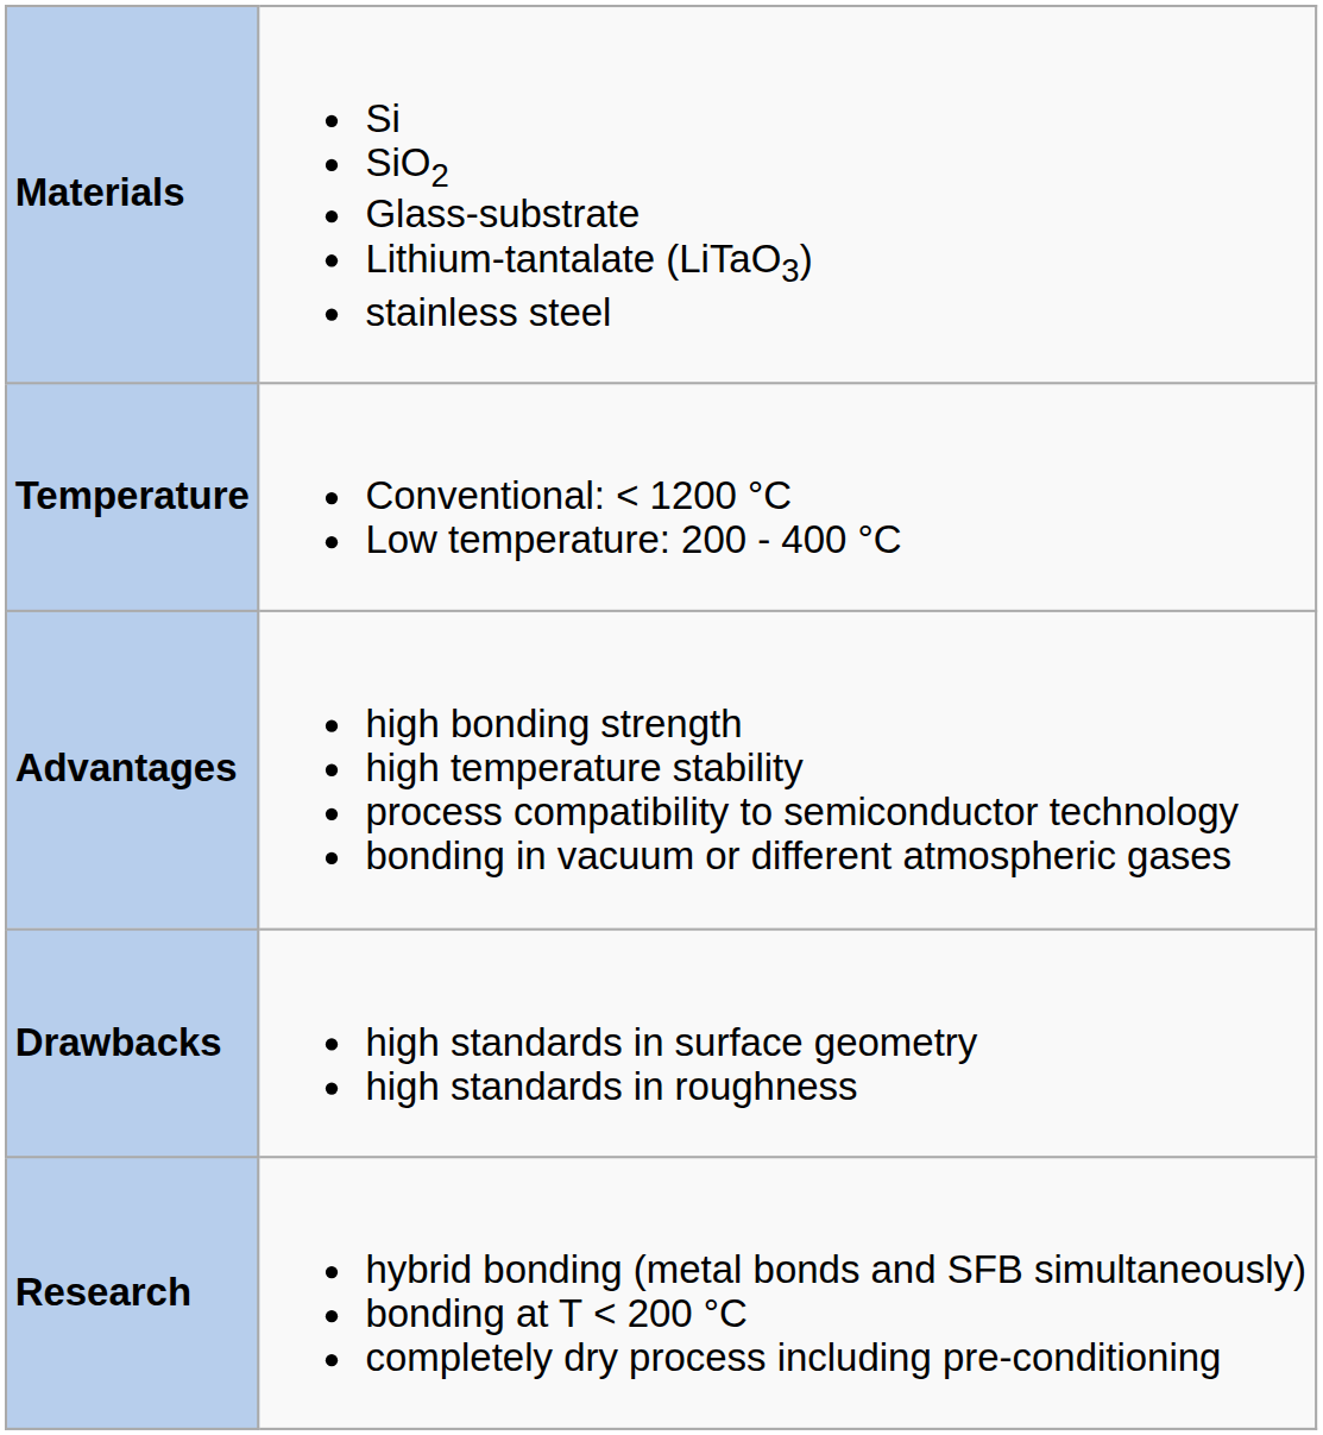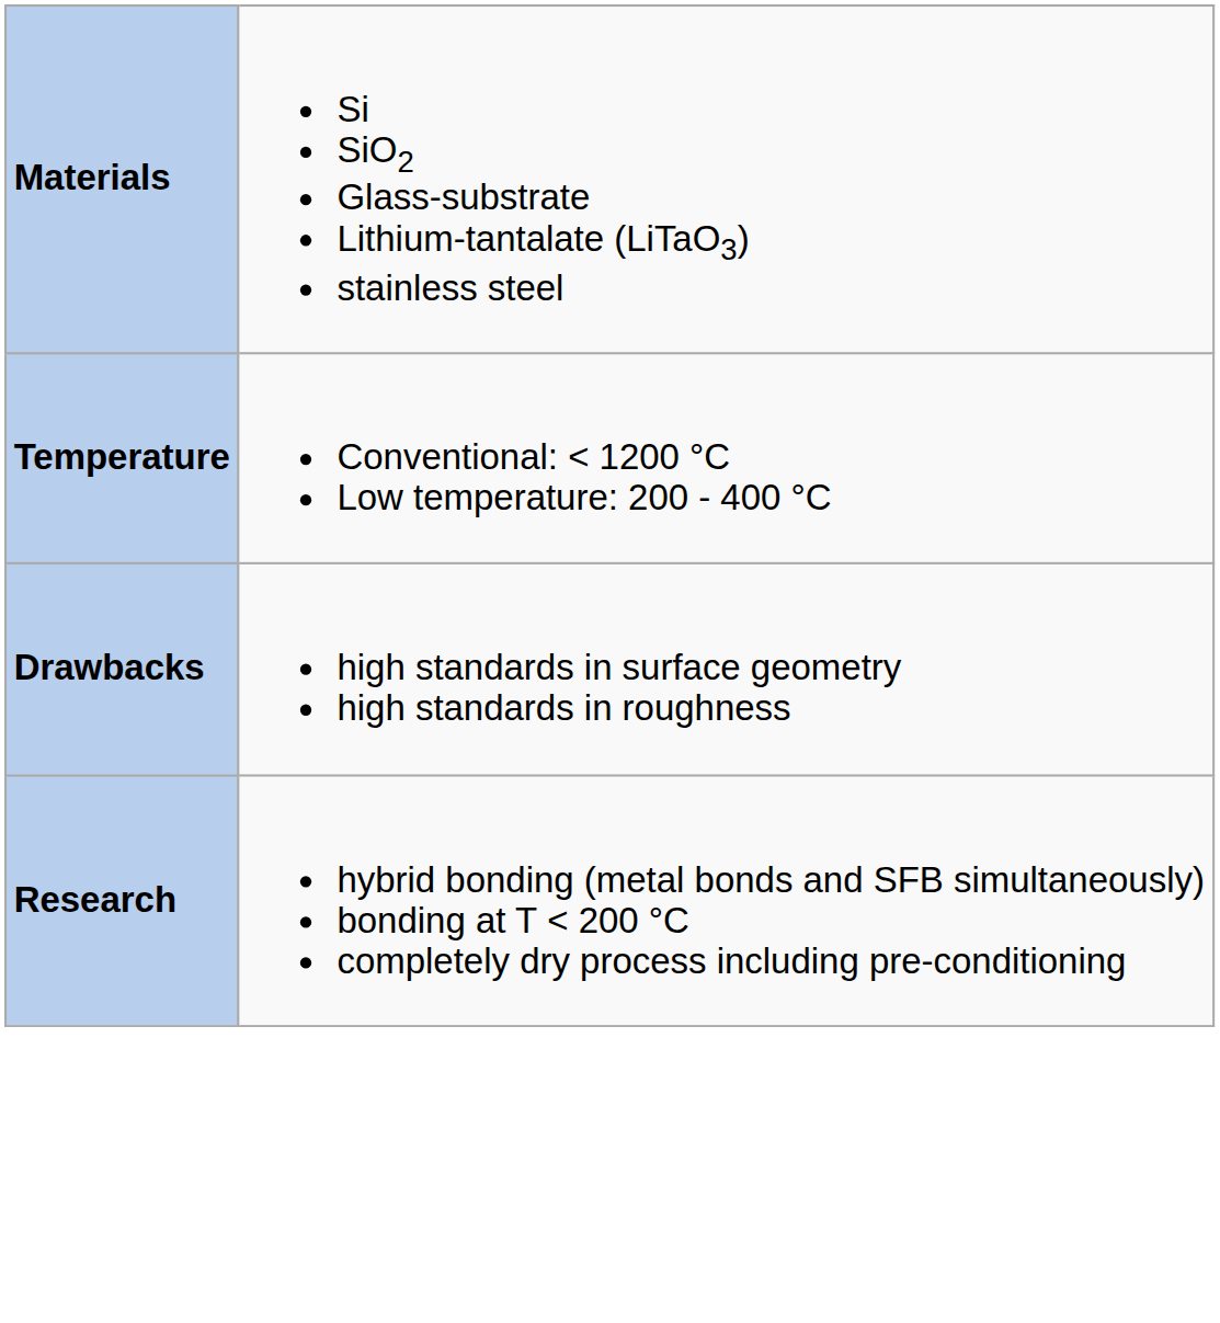- row: Advantages | high bonding strength high temperature stability process compatibility to semiconductor technology bonding in vacuum or different atmospheric gases
